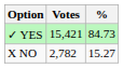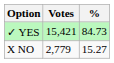X NO | Votes: 2,782 -> 2,779
